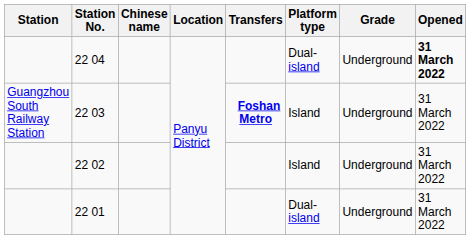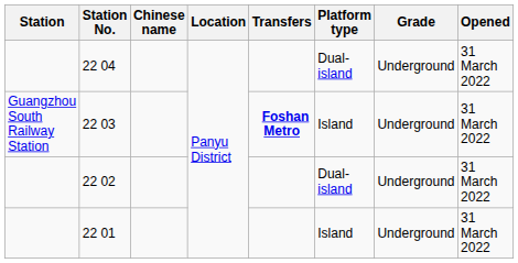22 04 | Opened: bold -> normal
22 02 | Platform type: Island -> Dual-island
22 01 | Platform type: Dual-island -> Island
